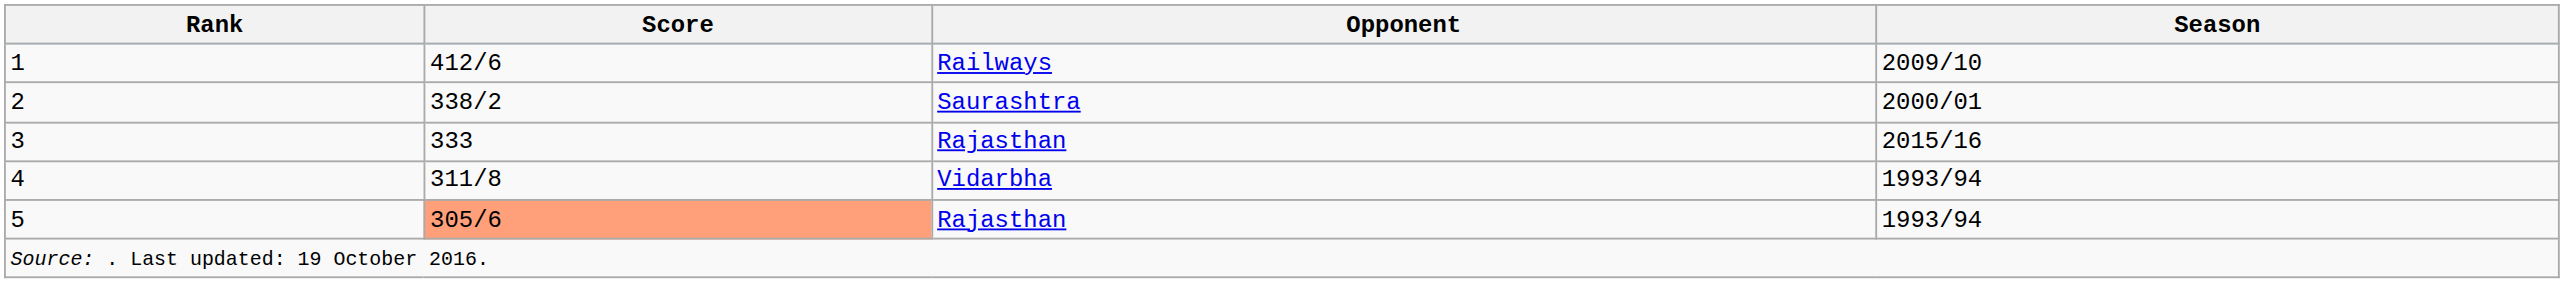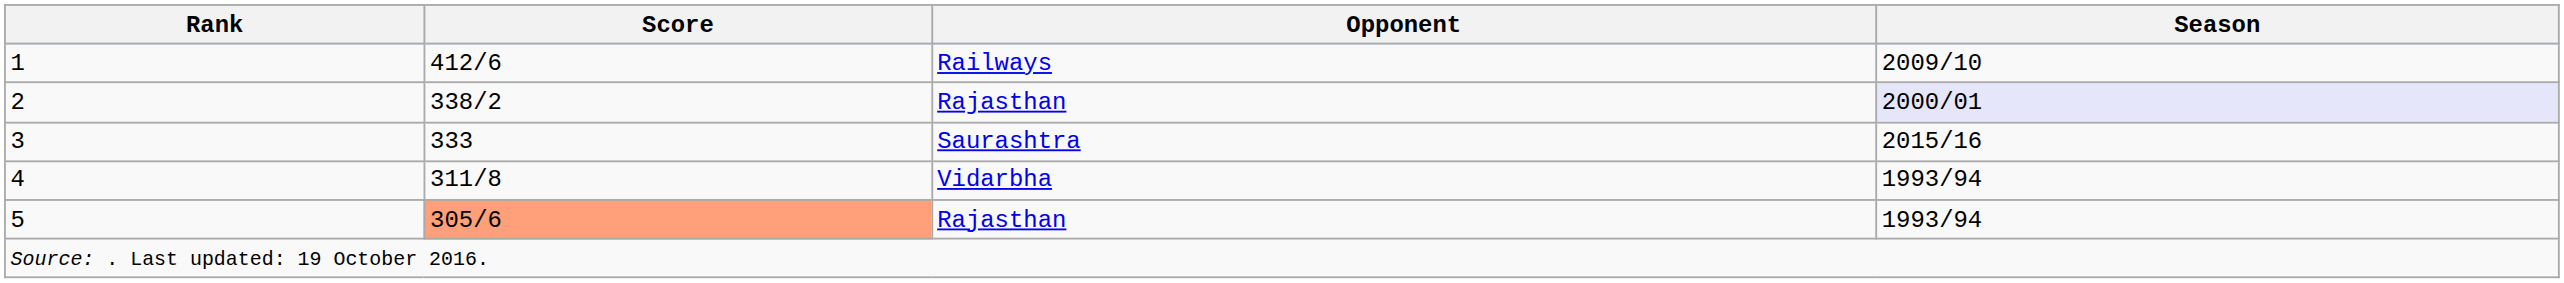2 | Opponent: Saurashtra -> Rajasthan
2 | Season: no background -> lavender background
3 | Opponent: Rajasthan -> Saurashtra
